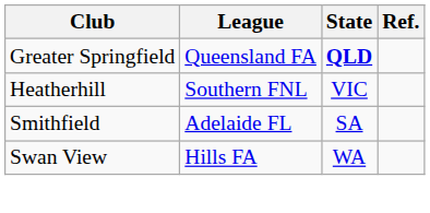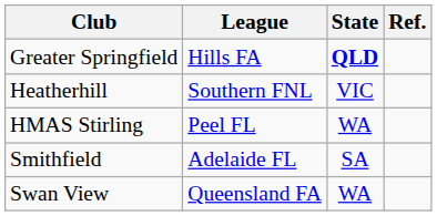Greater Springfield | League: Queensland FA -> Hills FA
+ row: HMAS Stirling | Peel FL | WA
Swan View | League: Hills FA -> Queensland FA
